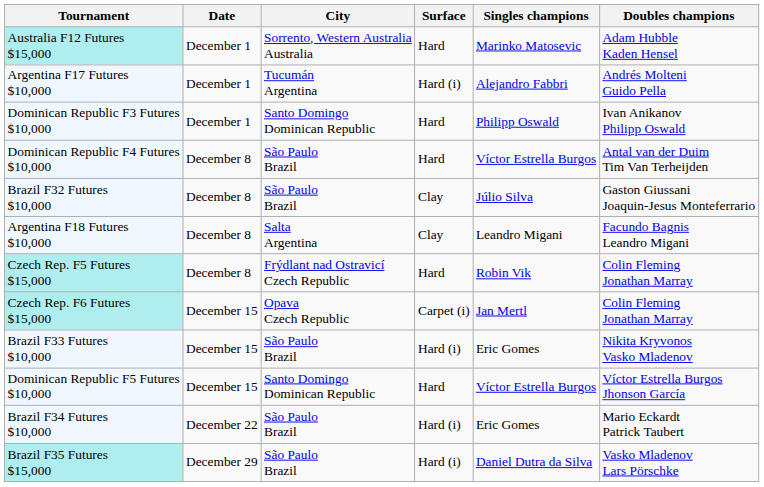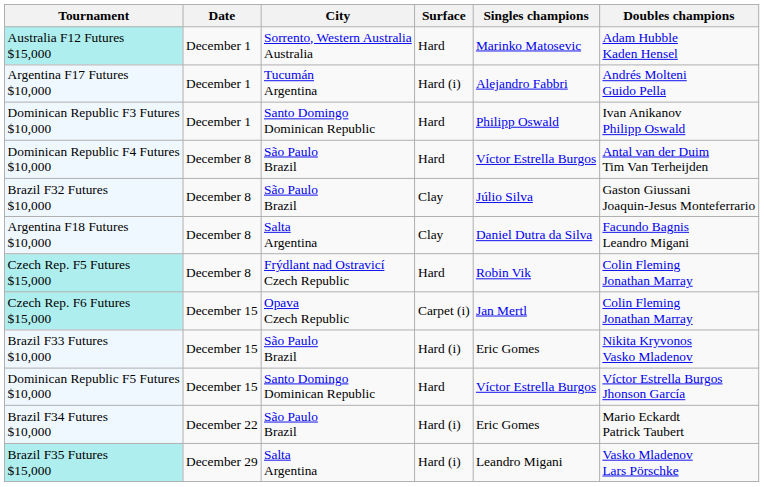Argentina F18 Futures $10,000 | Singles champions: Leandro Migani -> Daniel Dutra da Silva
Brazil F35 Futures $15,000 | City: São Paulo Brazil -> Salta Argentina
Brazil F35 Futures $15,000 | Singles champions: Daniel Dutra da Silva -> Leandro Migani
